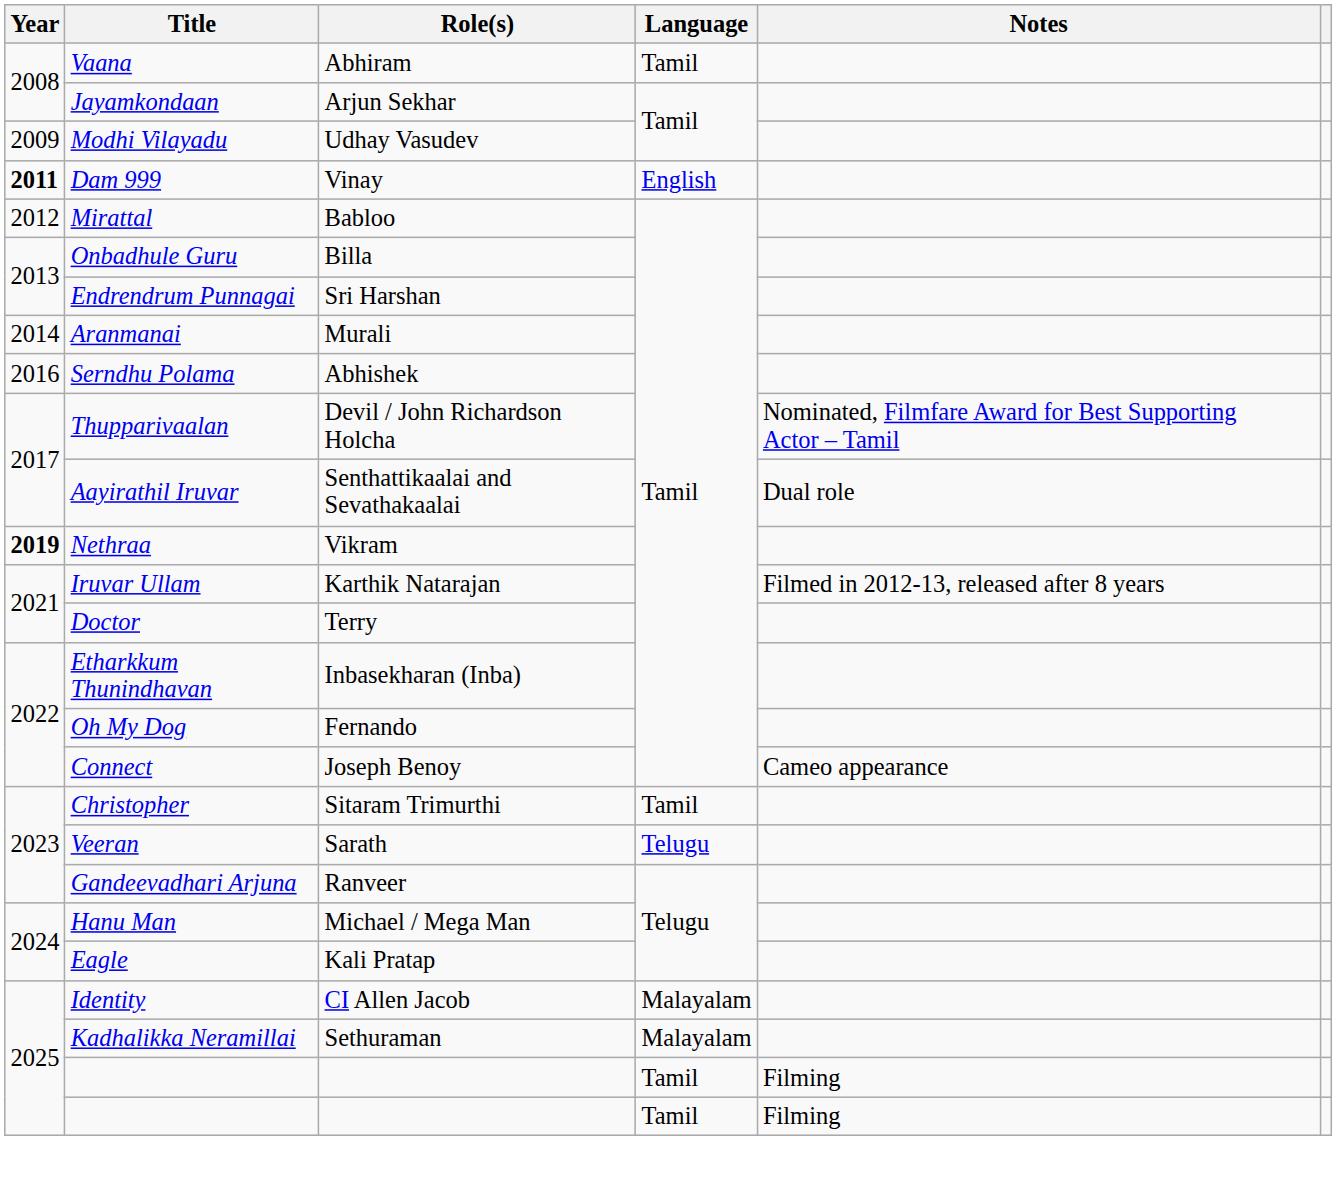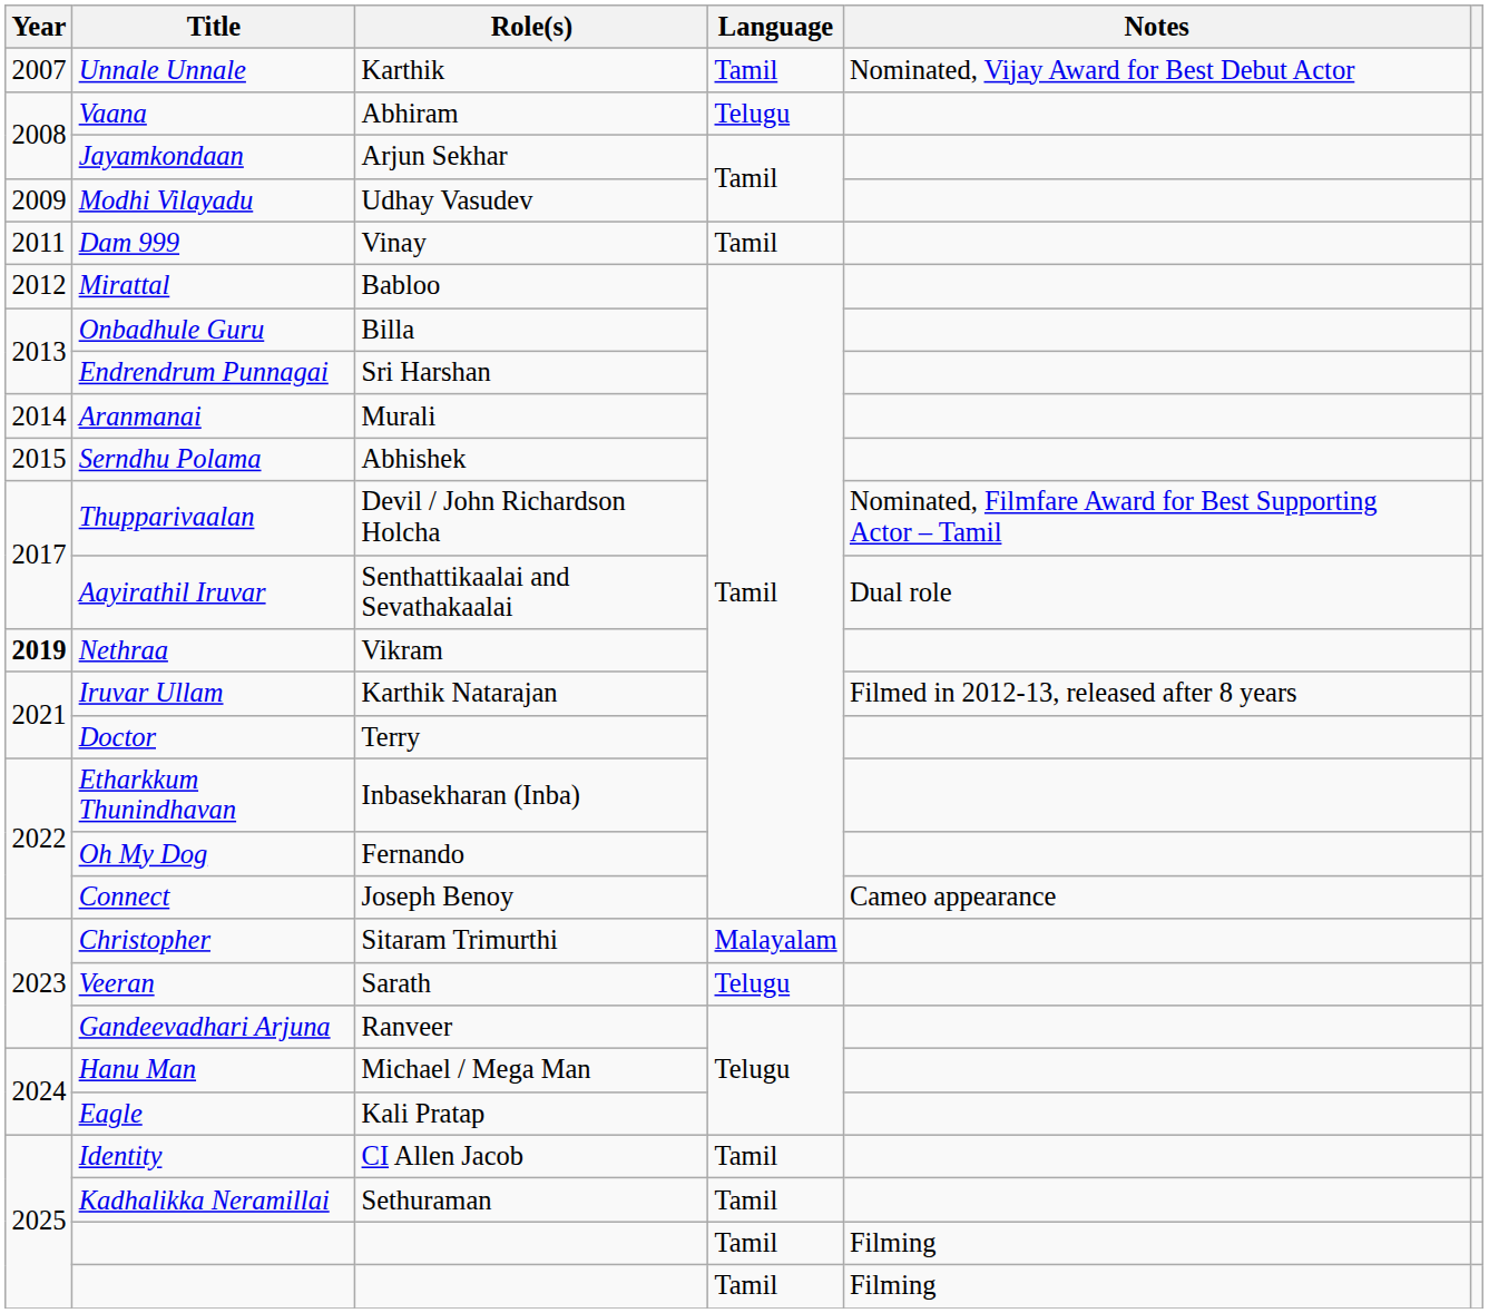+ row: 2007 | Unnale Unnale | Karthik | Tamil | Nominated, Vijay Award for Best Debut Actor
Vaana | Language: Tamil -> Telugu
Dam 999 | Year: bold -> normal
Dam 999 | Language: English -> Tamil
Serndhu Polama | Year: 2016 -> 2015
Christopher | Language: Tamil -> Malayalam
Identity | Language: Malayalam -> Tamil
Kadhalikka Neramillai | Language: Malayalam -> Tamil
